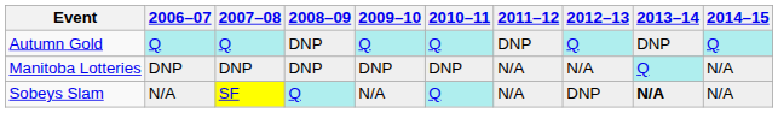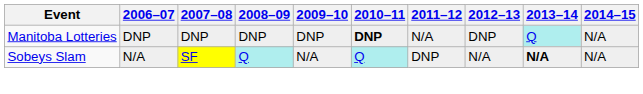- row: Autumn Gold | Q | Q | DNP | Q | Q | DNP | Q | DNP | Q
Manitoba Lotteries | 2010–11: normal -> bold
Manitoba Lotteries | 2012–13: N/A -> DNP
Sobeys Slam | 2011–12: N/A -> DNP
Sobeys Slam | 2012–13: DNP -> N/A
